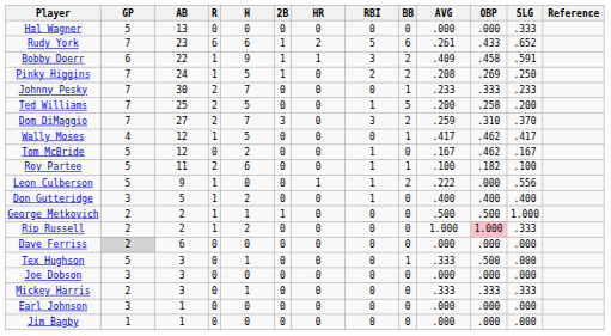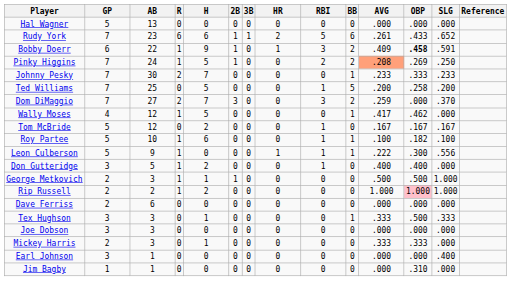+ column: 3B | 0 | 1 | 0 | 0 | 0 | 0 | 0 | 0 | 0 | 0 | 0 | 0 | 0 | 0 | 0 | 0 | 0 | 0 | 0 | 0
Hal Wagner | SLG: .333 -> .000
Bobby Doerr | OBP: normal -> bold
Pinky Higgins | AVG: no background -> lightsalmon background
Ted Williams | R: 2 -> 0
Dom DiMaggio | OBP: .310 -> .000
Wally Moses | SLG: .417 -> .000
Tom McBride | OBP: .462 -> .167
Roy Partee | AB: 11 -> 10
Roy Partee | R: 2 -> 1
Leon Culberson | BB: 2 -> 1
Leon Culberson | OBP: .000 -> .300
Don Gutteridge | SLG: .400 -> .000
George Metkovich | AB: 2 -> 3
Rip Russell | SLG: .333 -> 1.000
Dave Ferriss | GP: lightgrey background -> no background
Tex Hughson | GP: 5 -> 3
Tex Hughson | SLG: .000 -> .333
Mickey Harris | SLG: .333 -> .000
Earl Johnson | SLG: .000 -> .400
Jim Bagby | OBP: .000 -> .310
